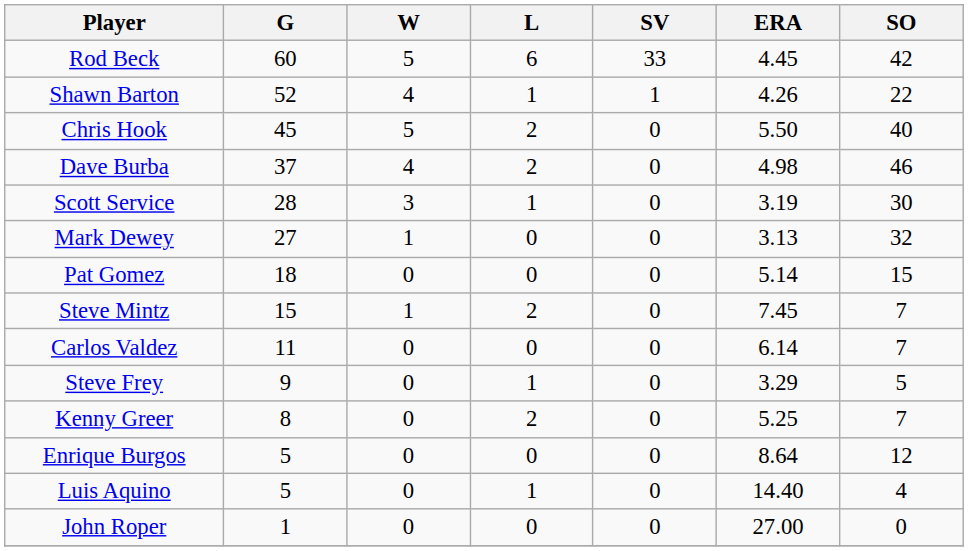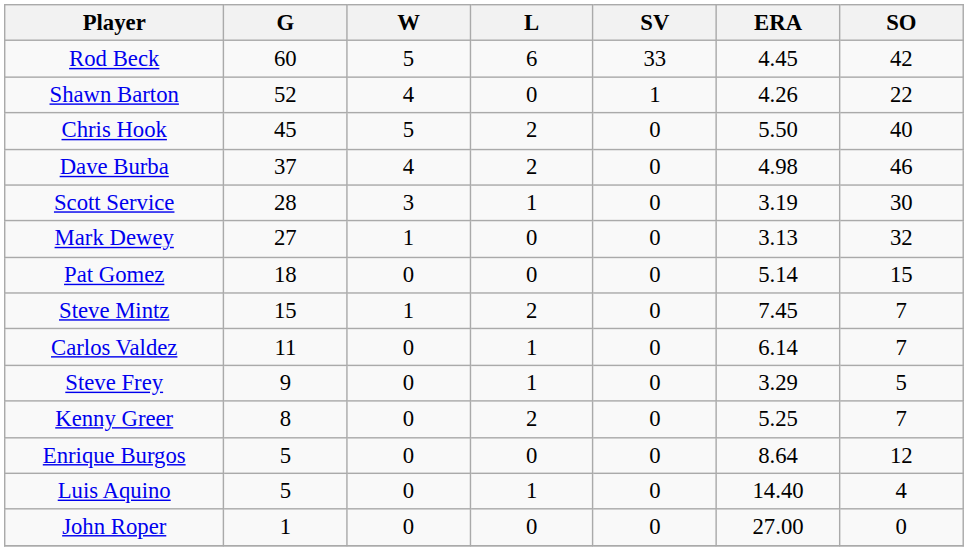Shawn Barton | L: 1 -> 0
Carlos Valdez | L: 0 -> 1
